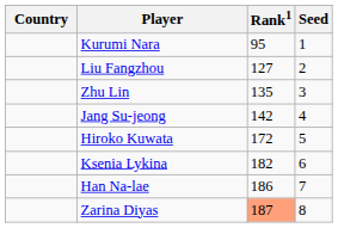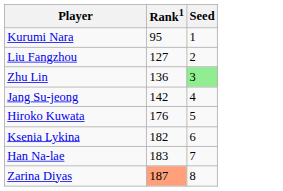- column: Country
Zhu Lin | Rank1: 135 -> 136
Zhu Lin | Seed: no background -> lightgreen background
Hiroko Kuwata | Rank1: 172 -> 176
Han Na-lae | Rank1: 186 -> 183
